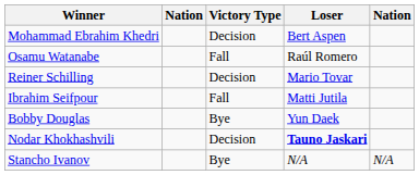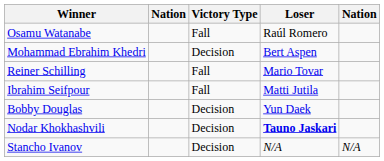rows swapped: Mohammad Ebrahim Khedri <-> Osamu Watanabe
Reiner Schilling | Victory Type: Decision -> Fall
Bobby Douglas | Victory Type: Bye -> Decision
Stancho Ivanov | Victory Type: Bye -> Decision
